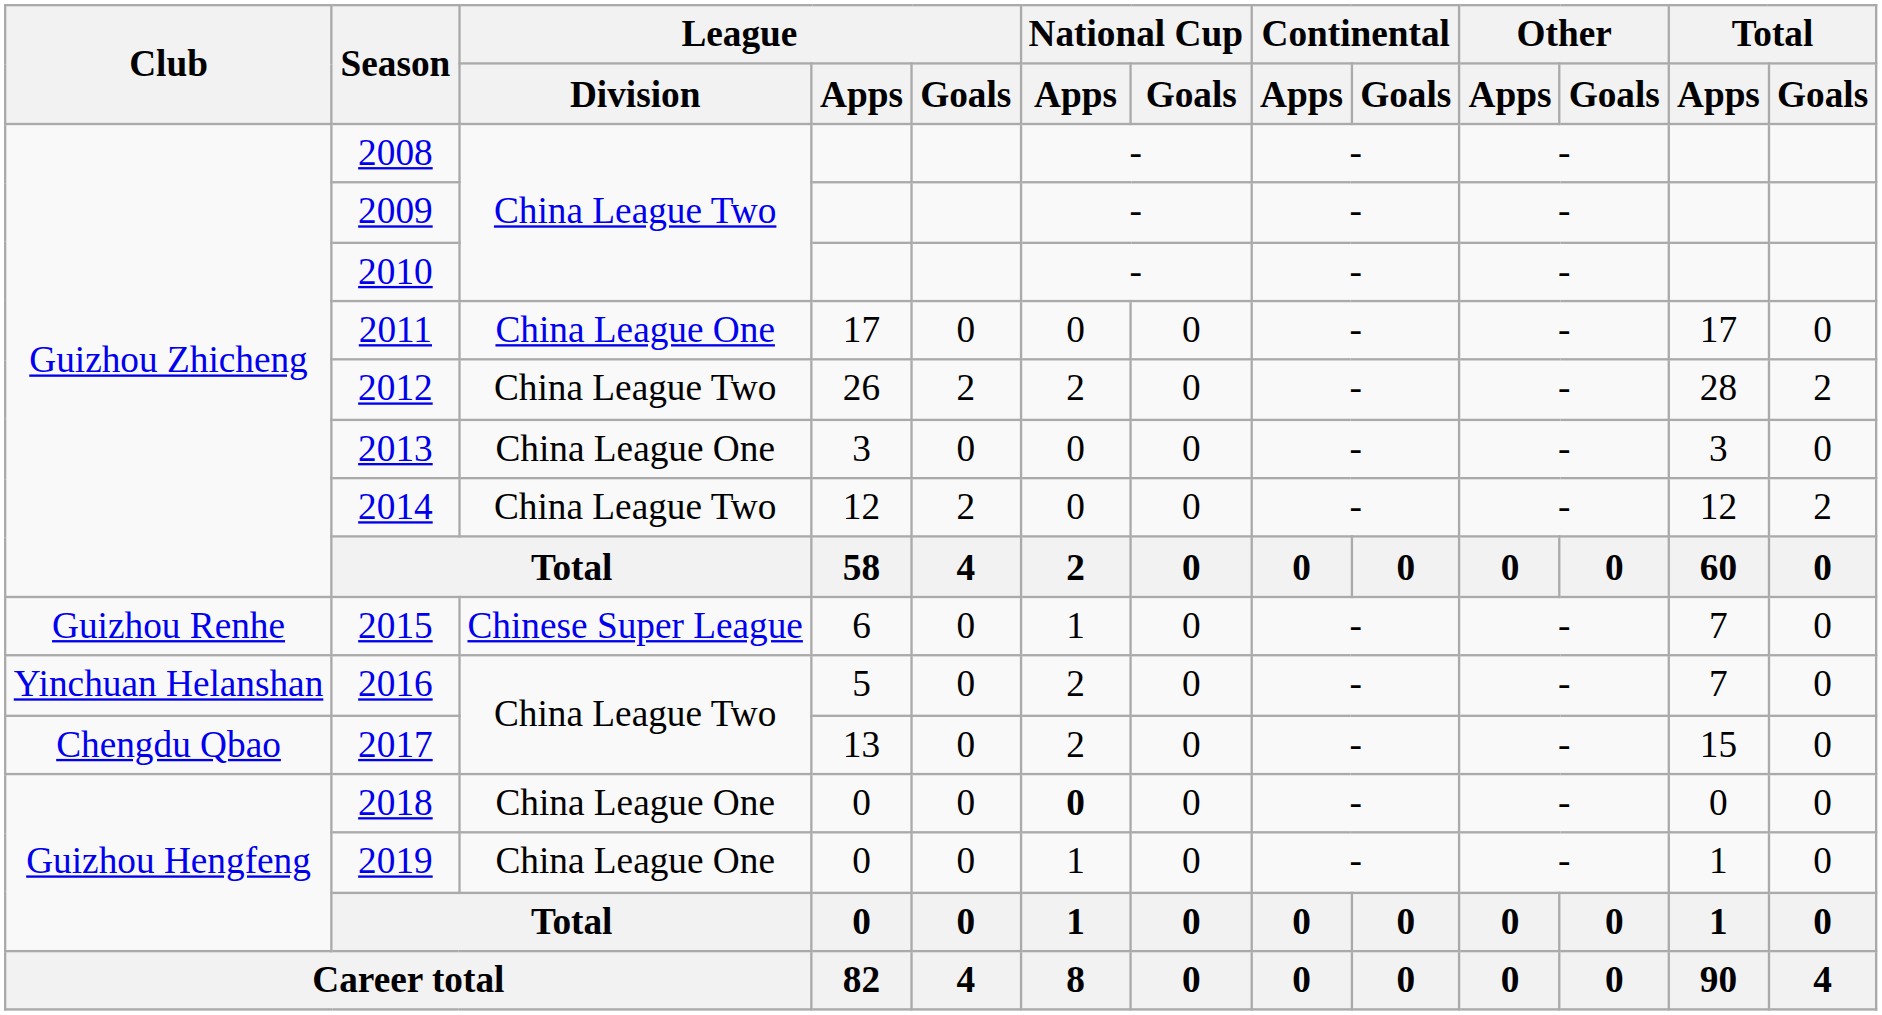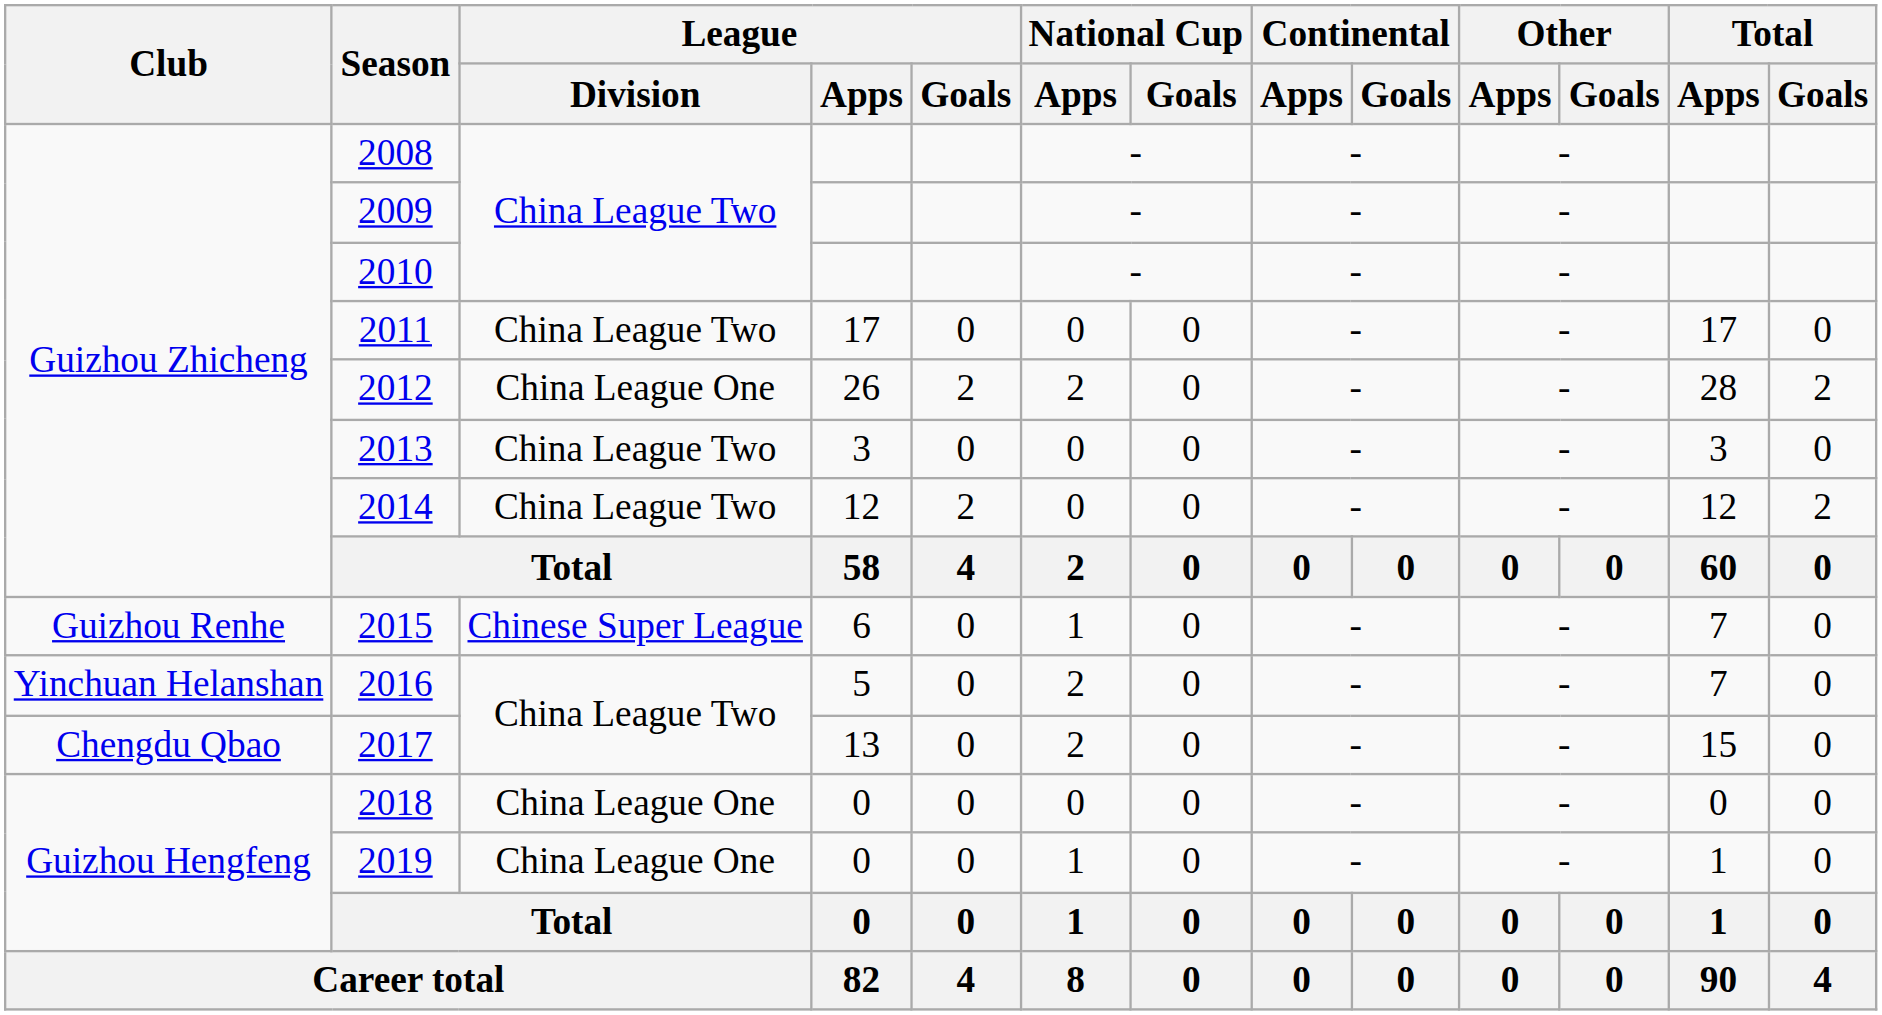2011 | League / Division: China League One -> China League Two
2012 | League / Division: China League Two -> China League One
2013 | League / Division: China League One -> China League Two
2018 | National Cup / Apps: bold -> normal
